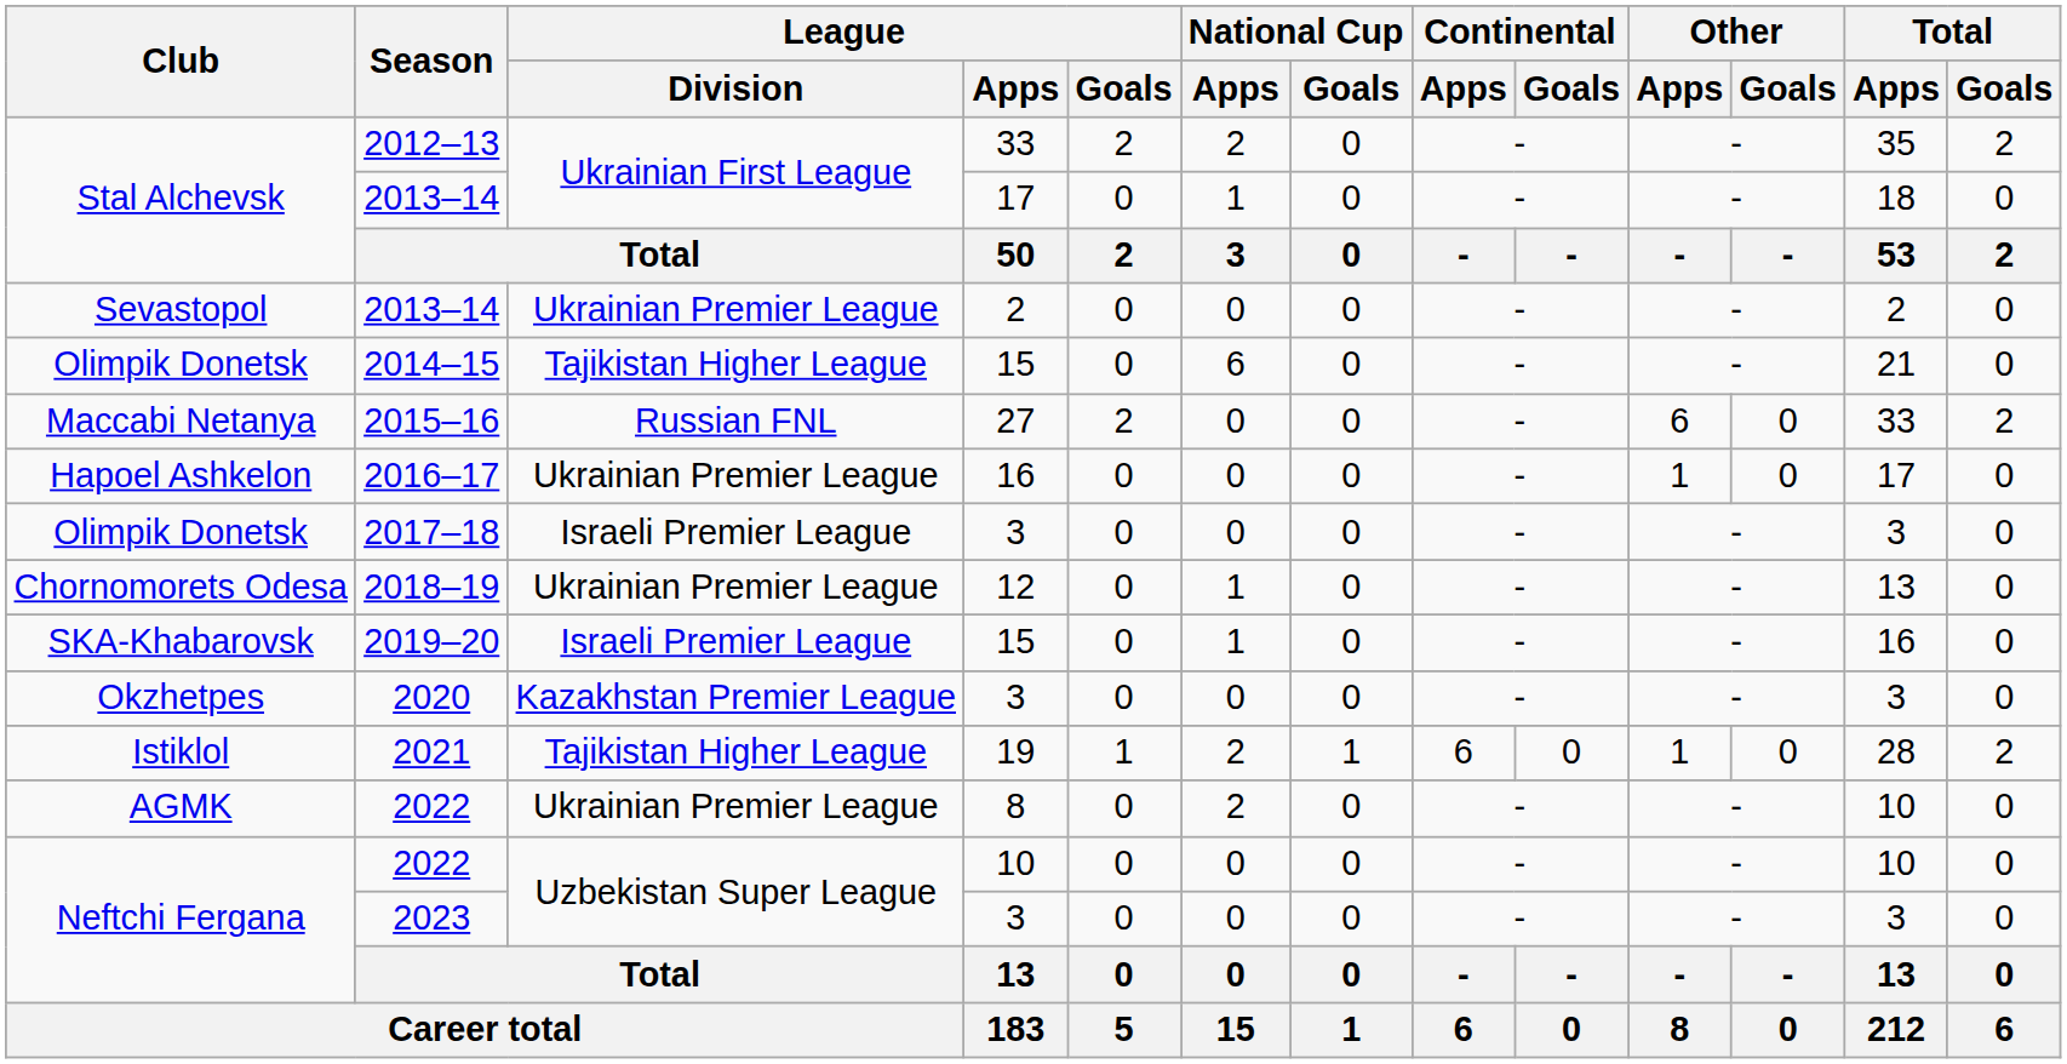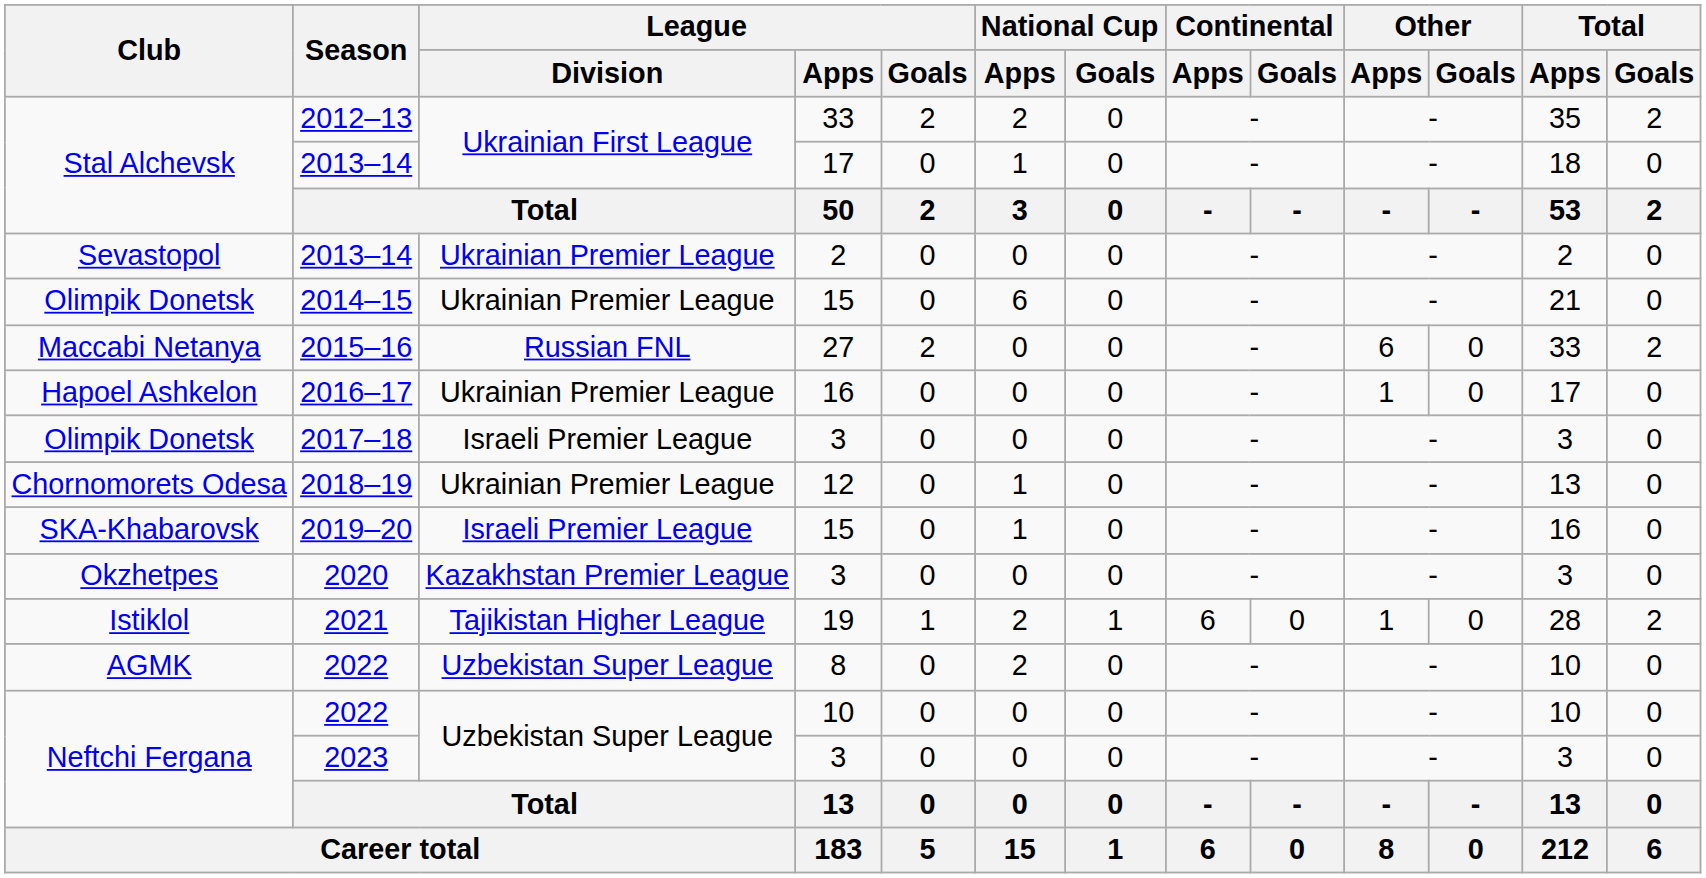2014–15 | League / Division: Tajikistan Higher League -> Ukrainian Premier League
AGMK / 2022 | League / Division: Ukrainian Premier League -> Uzbekistan Super League
